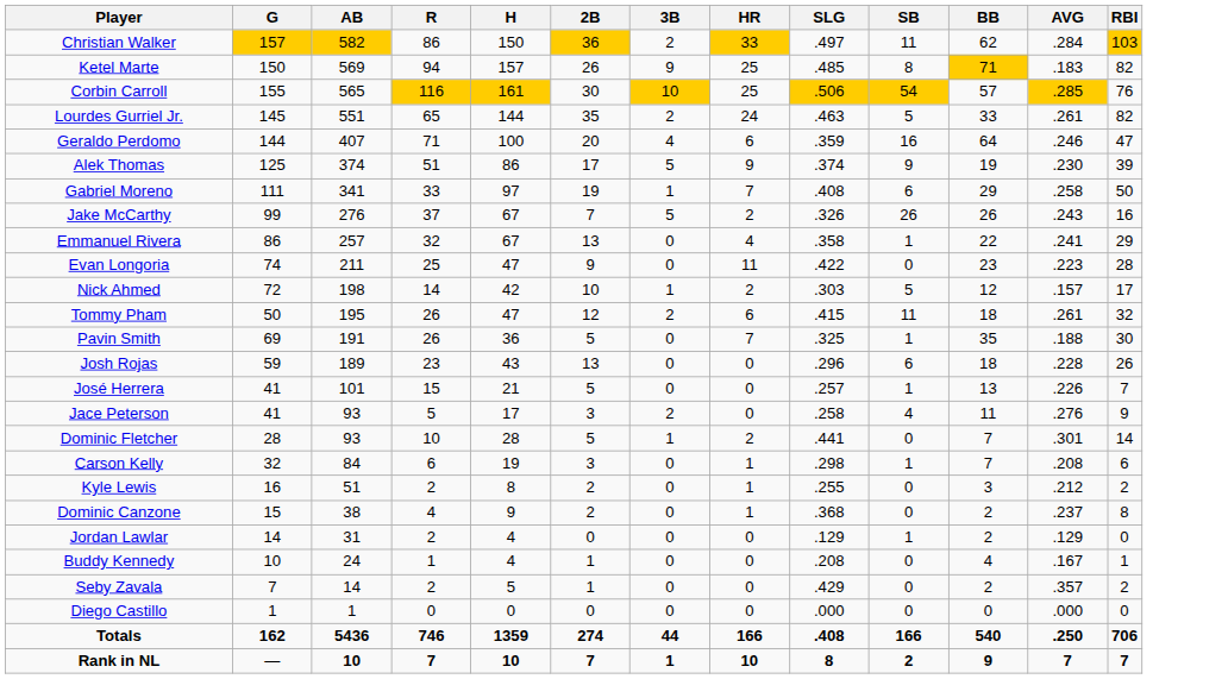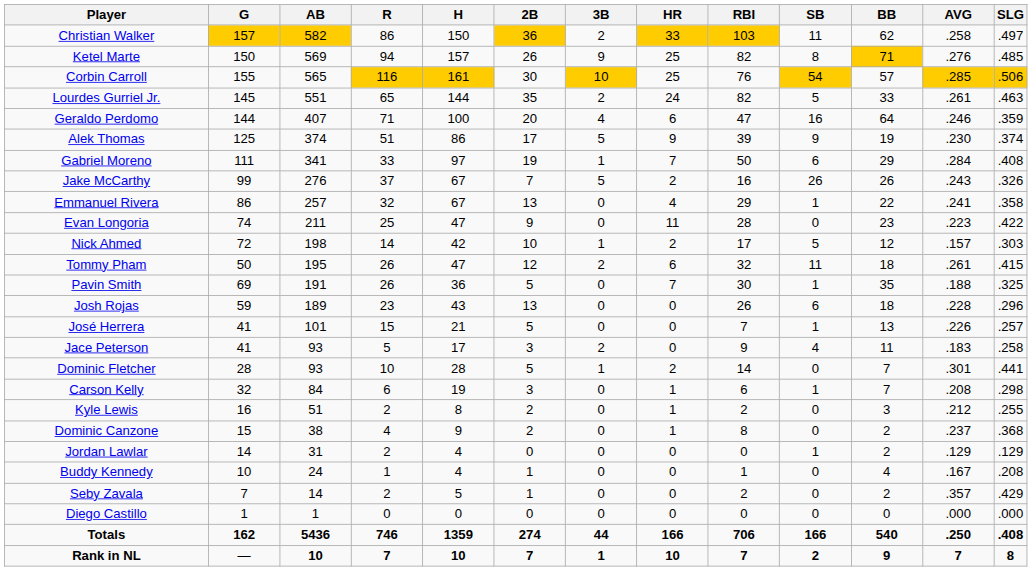columns swapped: RBI <-> SLG
Christian Walker | AVG: .284 -> .258
Ketel Marte | AVG: .183 -> .276
Gabriel Moreno | AVG: .258 -> .284
Jace Peterson | AVG: .276 -> .183
